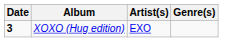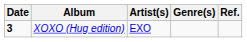+ column: Ref.
